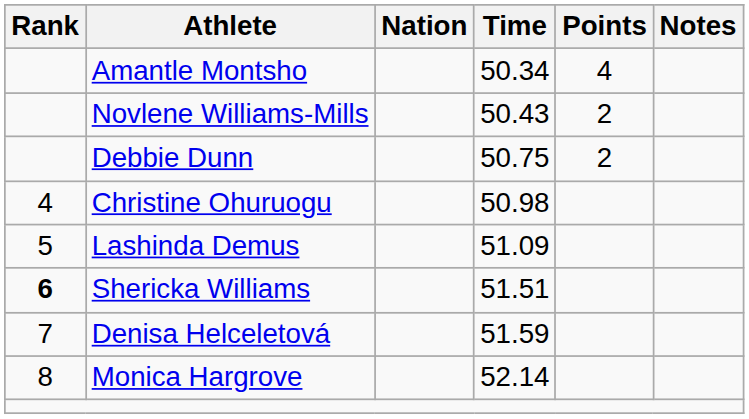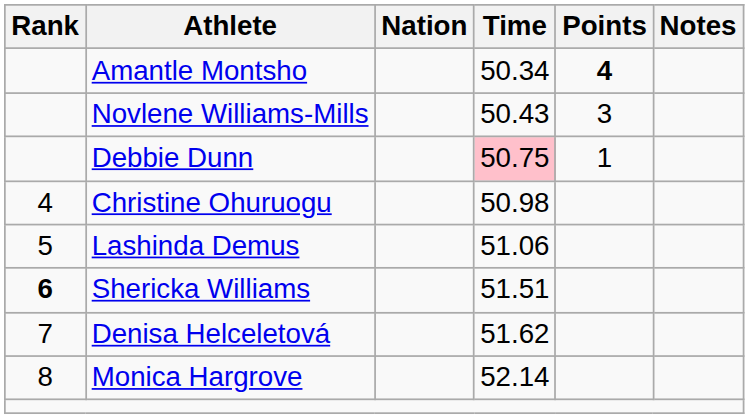Amantle Montsho | Points: normal -> bold
Novlene Williams-Mills | Points: 2 -> 3
Debbie Dunn | Time: no background -> pink background
Debbie Dunn | Points: 2 -> 1
Lashinda Demus | Time: 51.09 -> 51.06
Denisa Helceletová | Time: 51.59 -> 51.62
